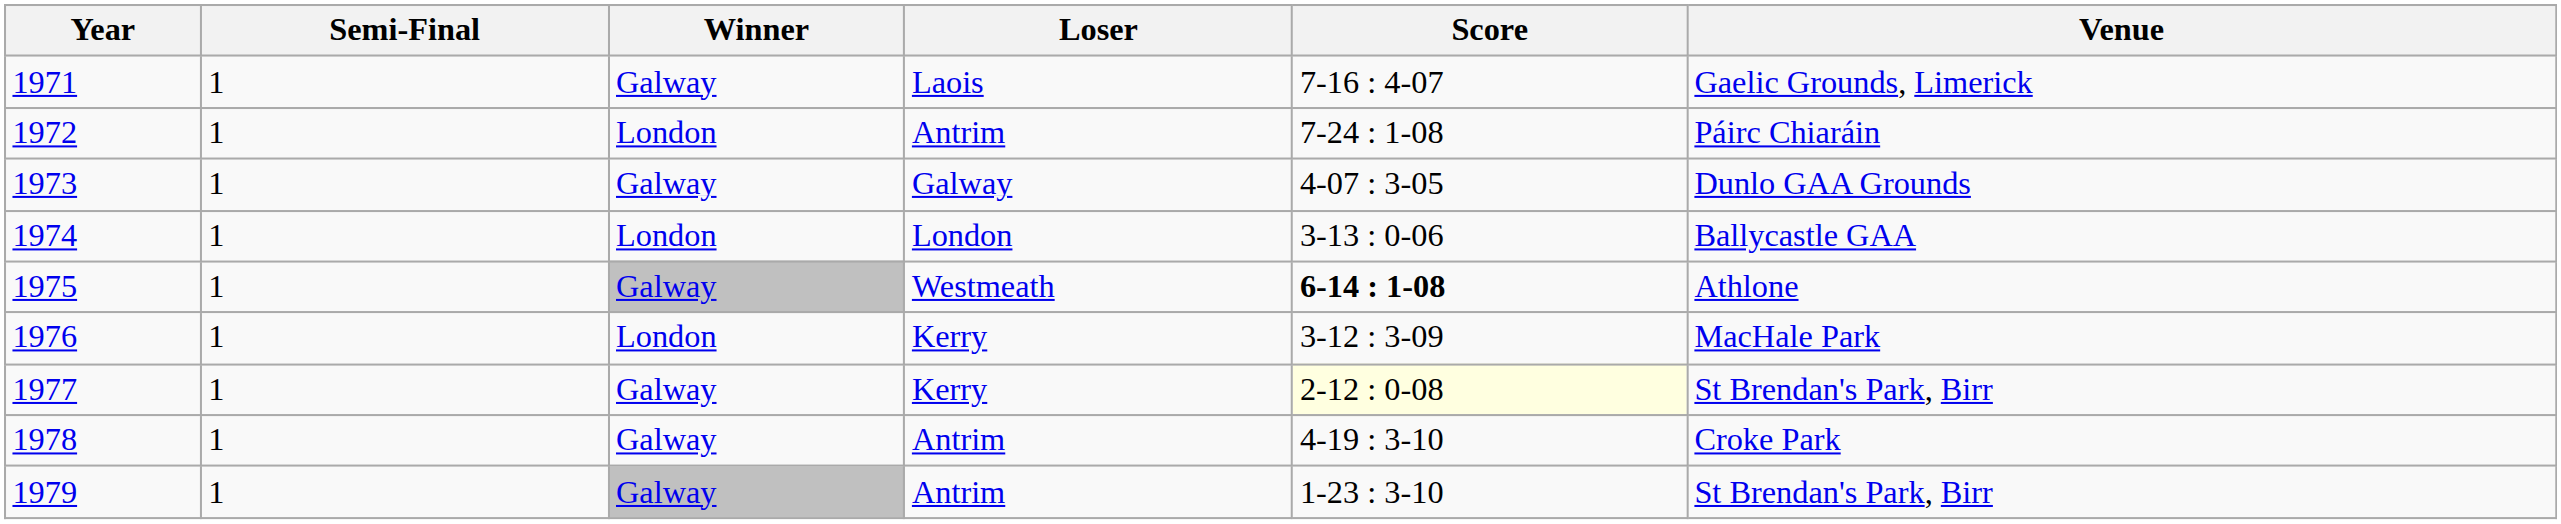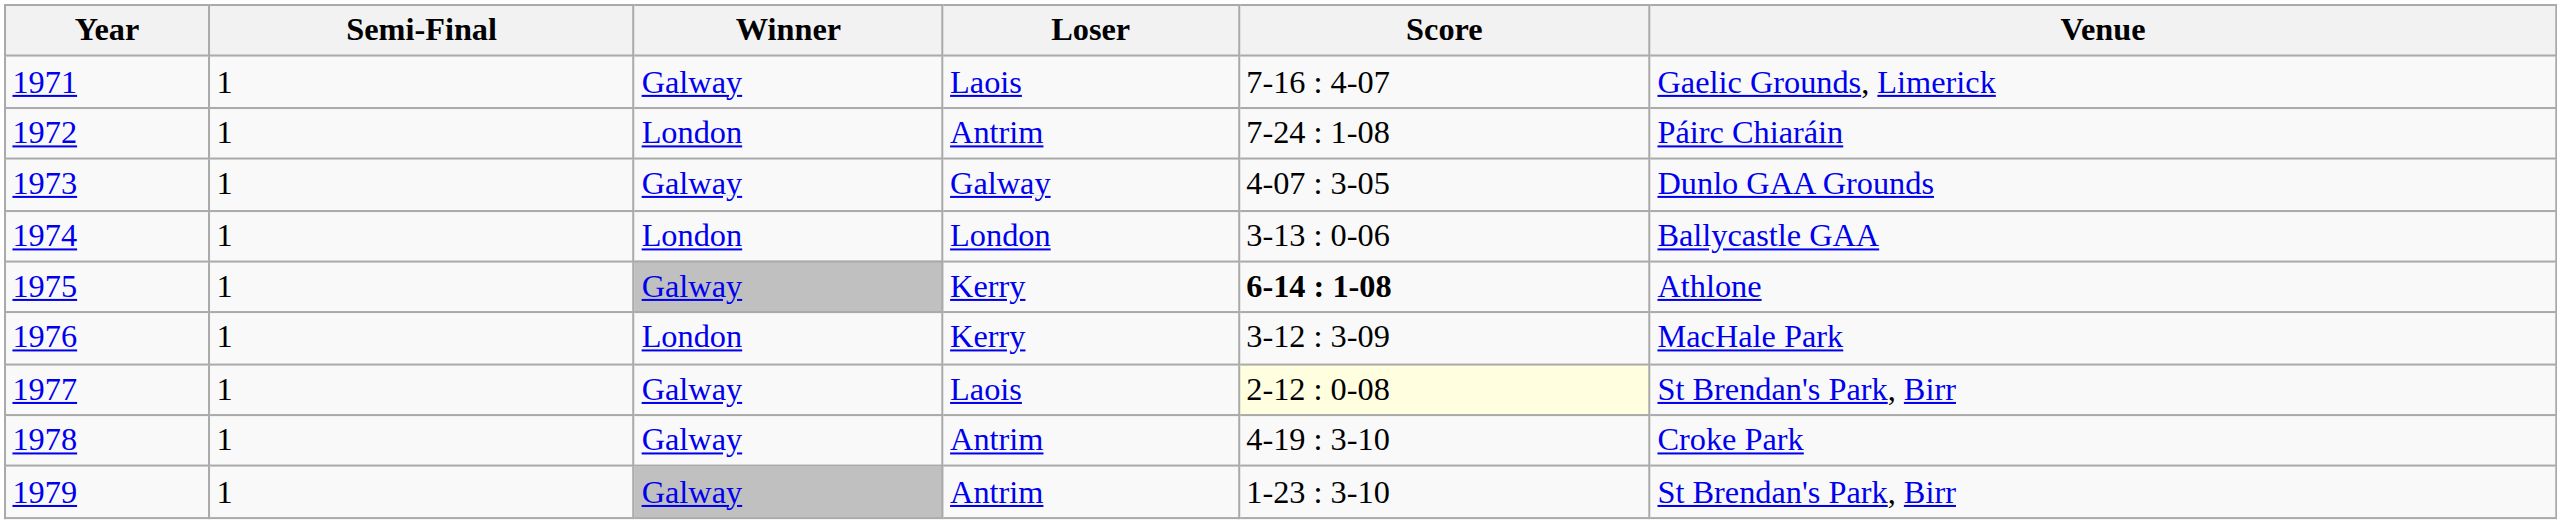1975 | Loser: Westmeath -> Kerry
1977 | Loser: Kerry -> Laois
